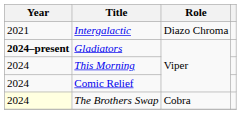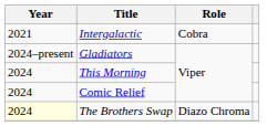Intergalactic | Role: Diazo Chroma -> Cobra
Gladiators | Year: bold -> normal
The Brothers Swap | Role: Cobra -> Diazo Chroma
